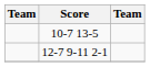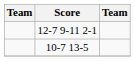rows swapped: 10-7 13-5 <-> 12-7 9-11 2-1
